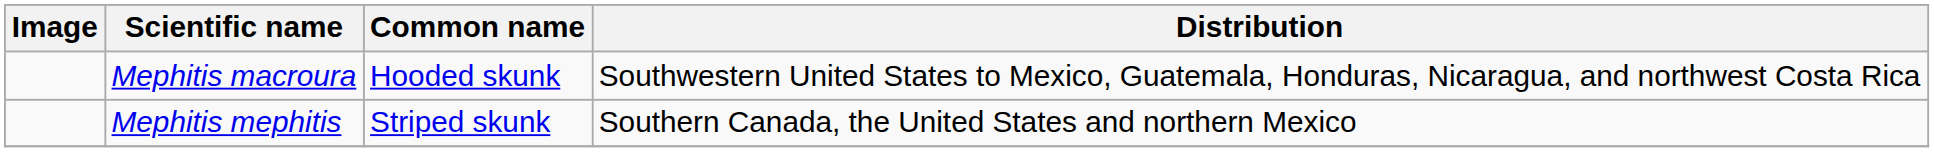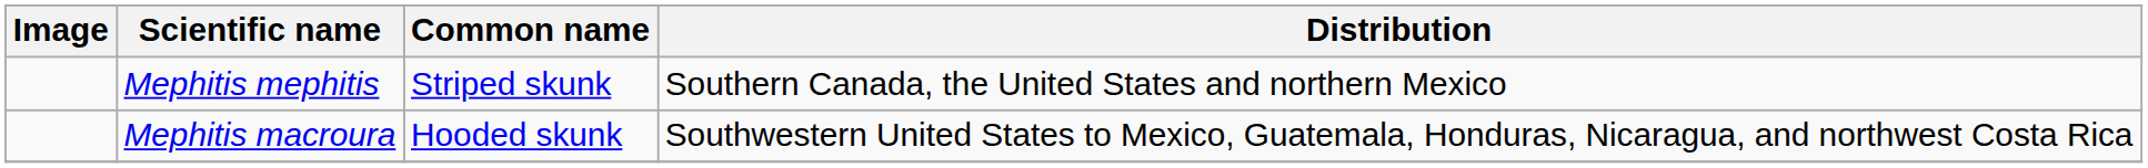rows swapped: Mephitis mephitis <-> Mephitis macroura
